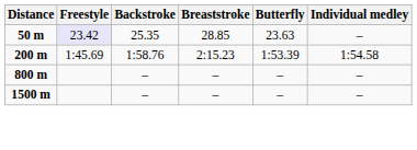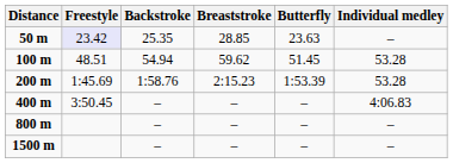+ row: 100 m | 48.51 | 54.94 | 59.62 | 51.45 | 53.28
200 m | Individual medley: 1:54.58 -> 53.28
+ row: 400 m | 3:50.45 | – | – | – | 4:06.83
